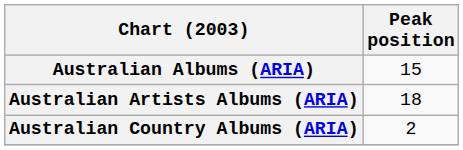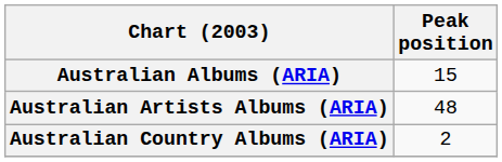Australian Artists Albums (ARIA) | Peak position: 18 -> 48
